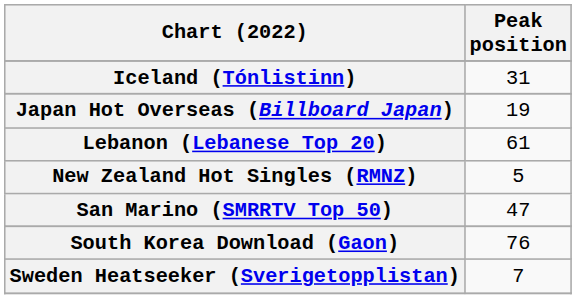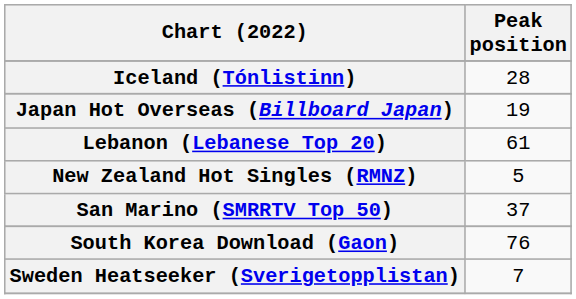Iceland (Tónlistinn) | Peak position: 31 -> 28
San Marino (SMRRTV Top 50) | Peak position: 47 -> 37
